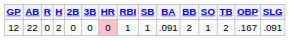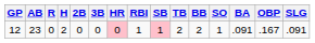columns swapped: TB <-> BA
12 | AB: 22 -> 23
12 | SB: no background -> pink background
